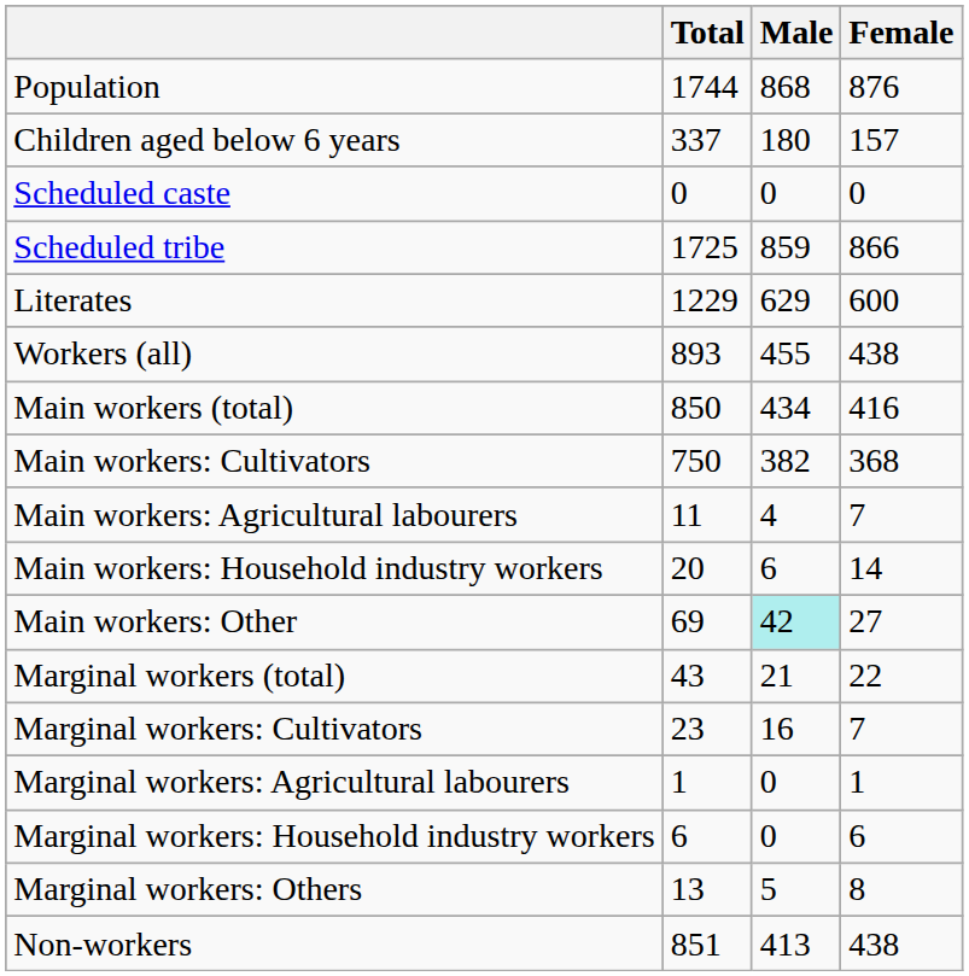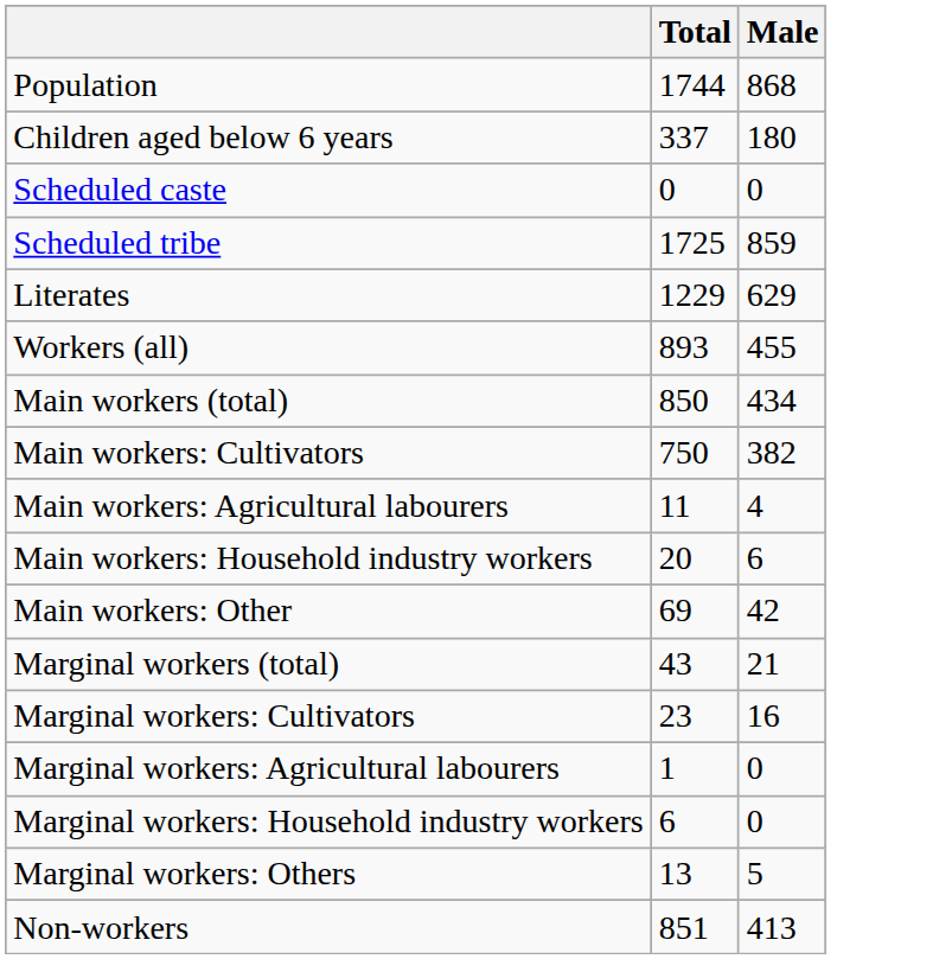- column: Female | 876 | 157 | 0 | 866 | 600 | 438 | 416 | 368 | 7 | 14 | 27 | 22 | 7 | 1 | 6 | 8 | 438
Main workers: Other | Male: paleturquoise background -> no background
